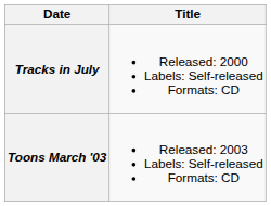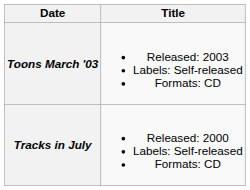rows swapped: Tracks in July <-> Toons March '03
